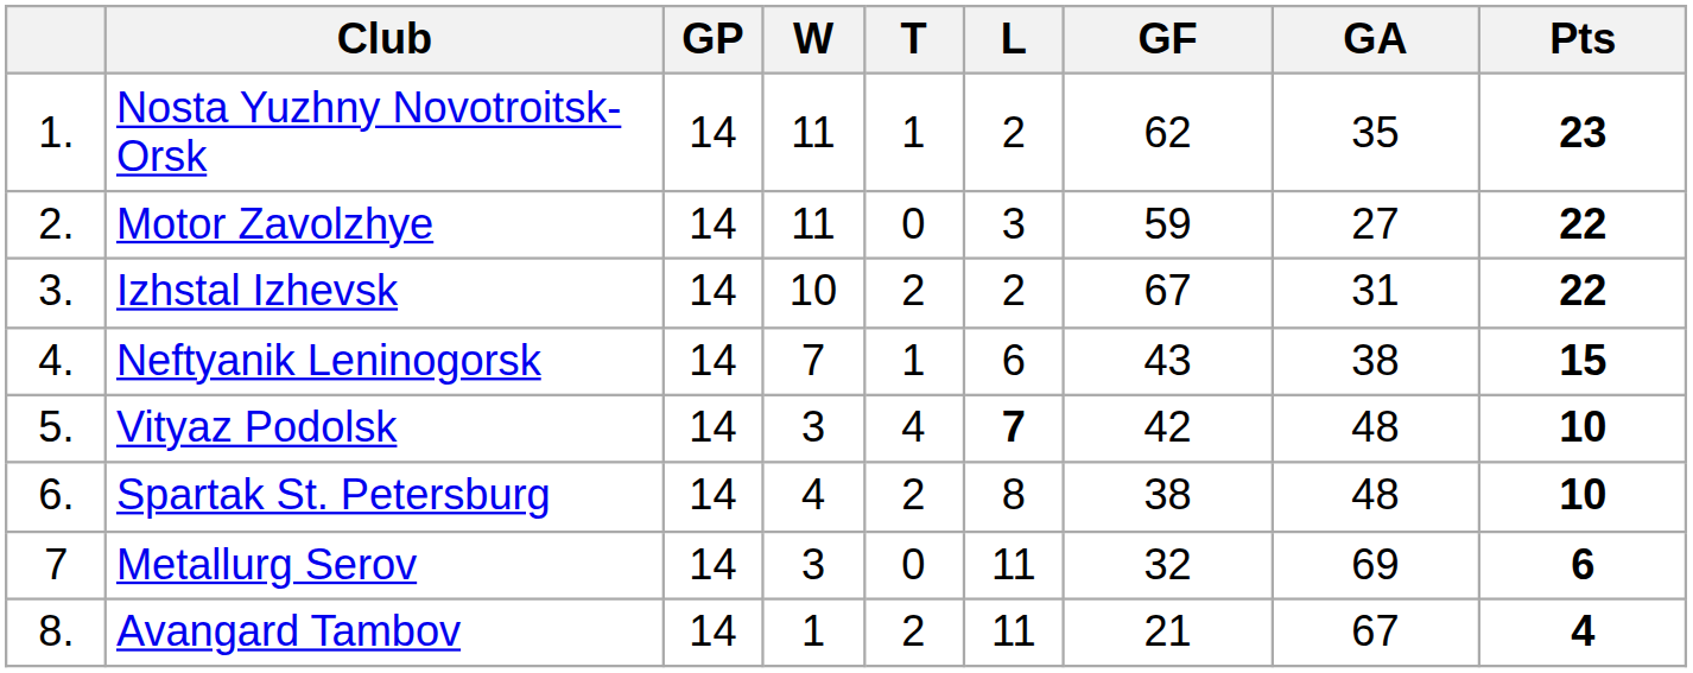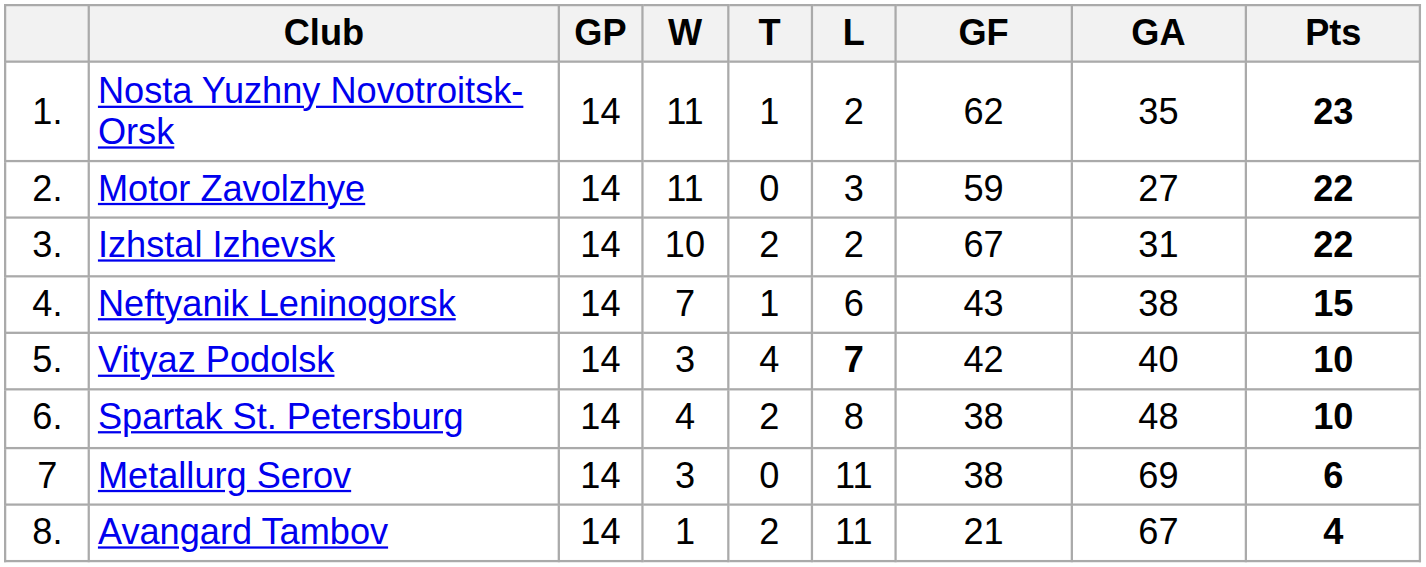Vityaz Podolsk | GA: 48 -> 40
Metallurg Serov | GF: 32 -> 38
